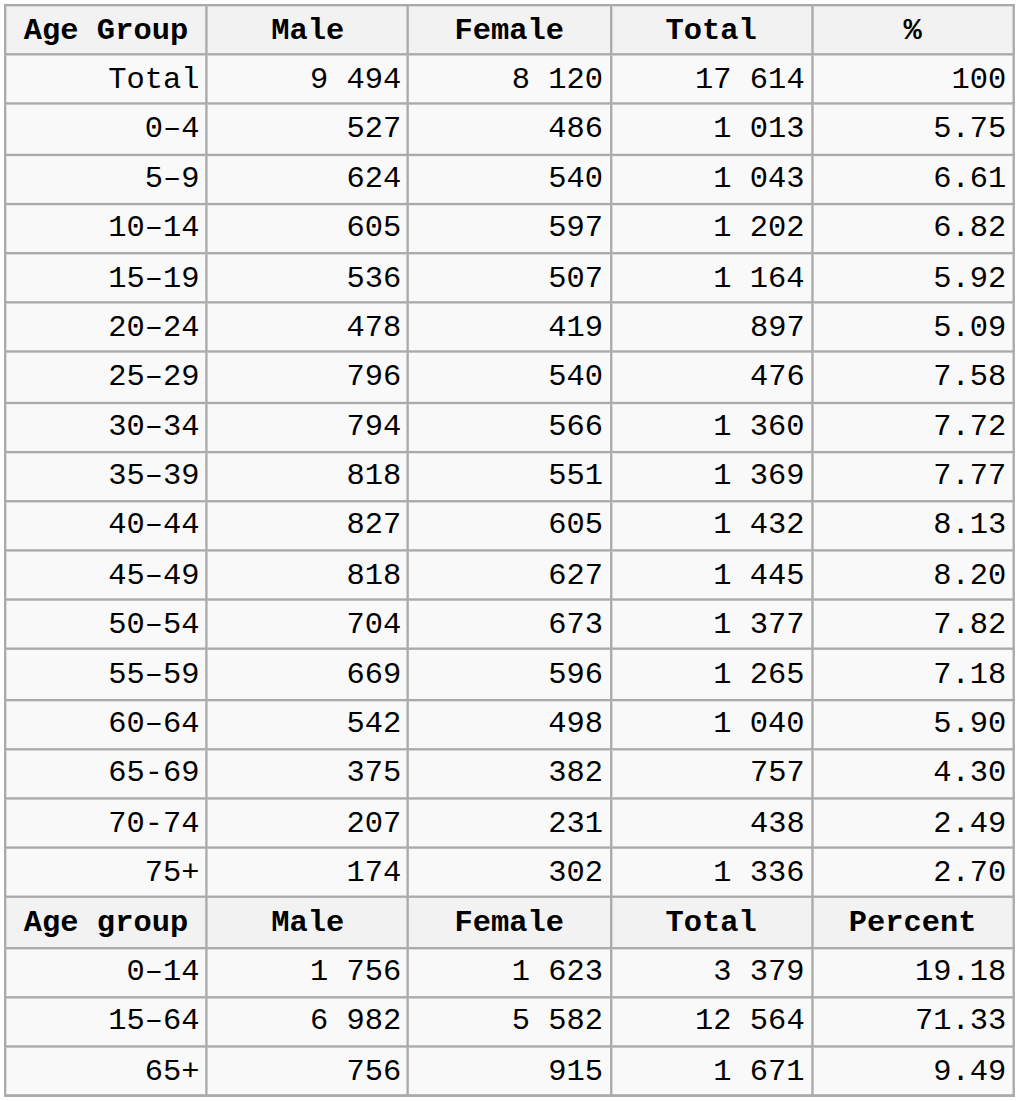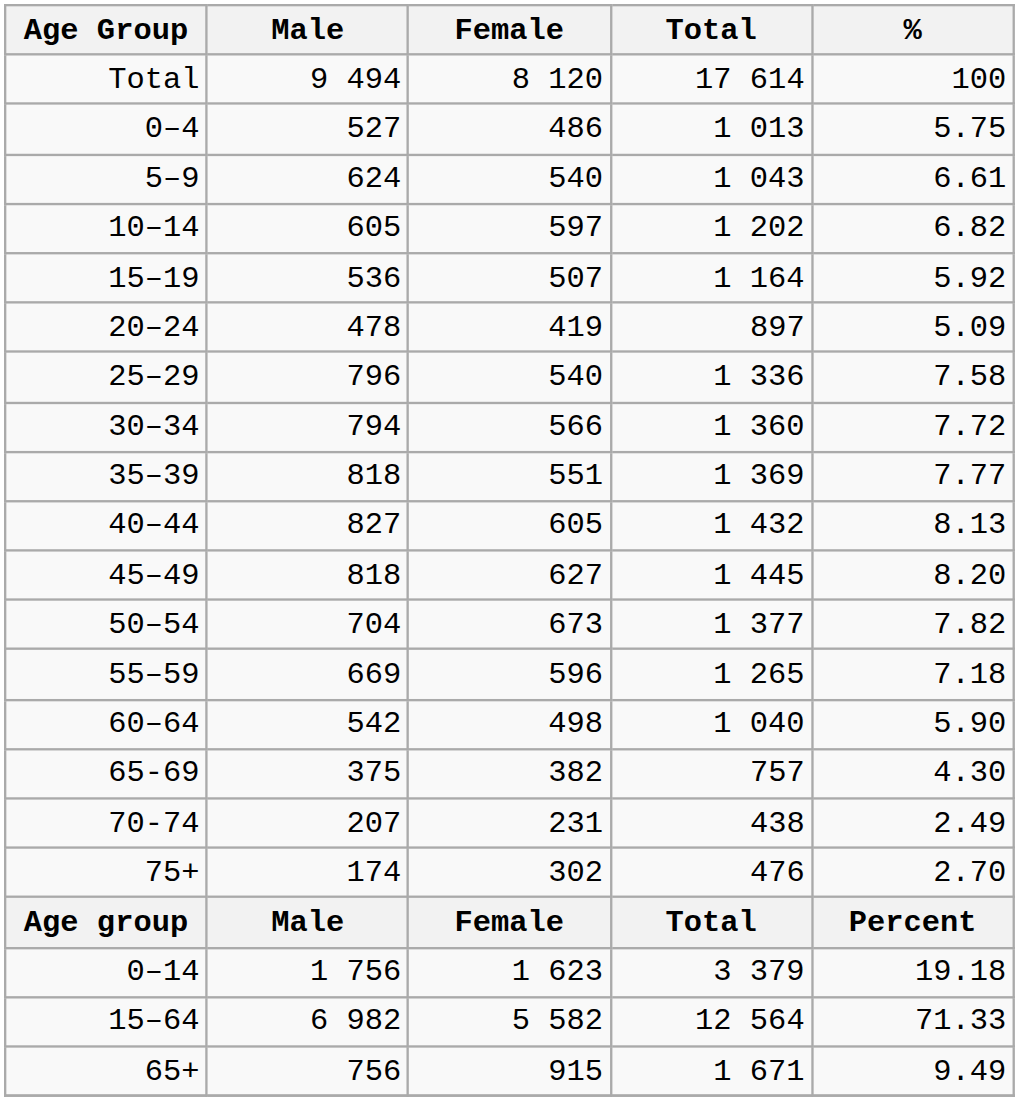25–29 | Total: 476 -> 1 336
75+ | Total: 1 336 -> 476
